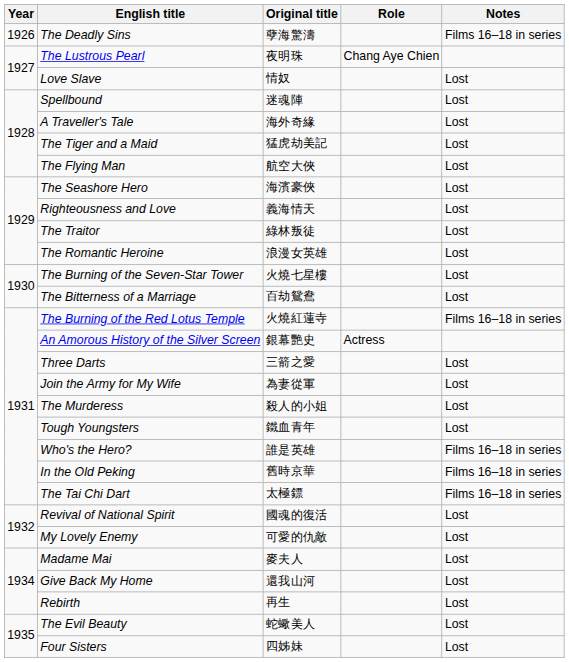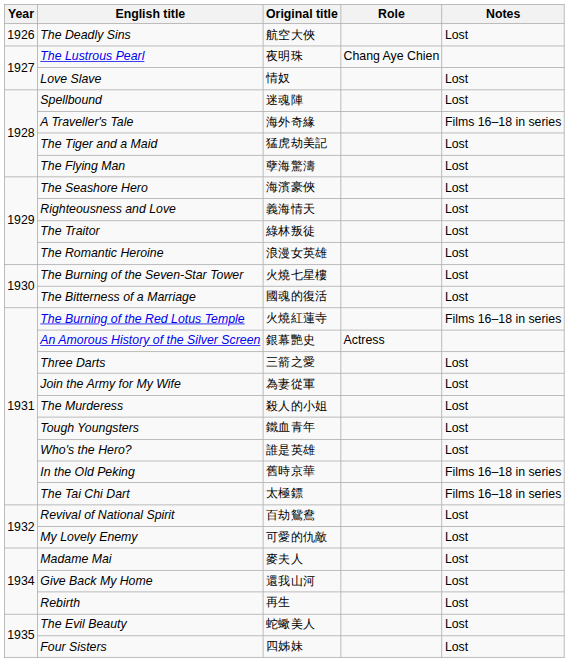The Deadly Sins | Original title: 孽海驚濤 -> 航空大俠
The Deadly Sins | Notes: Films 16–18 in series -> Lost
A Traveller's Tale | Notes: Lost -> Films 16–18 in series
The Flying Man | Original title: 航空大俠 -> 孽海驚濤
The Bitterness of a Marriage | Original title: 百劫鴛鴦 -> 國魂的復活
Who's the Hero? | Notes: Films 16–18 in series -> Lost
Revival of National Spirit | Original title: 國魂的復活 -> 百劫鴛鴦
